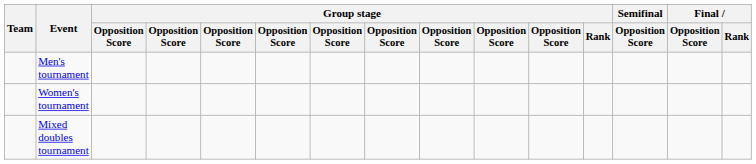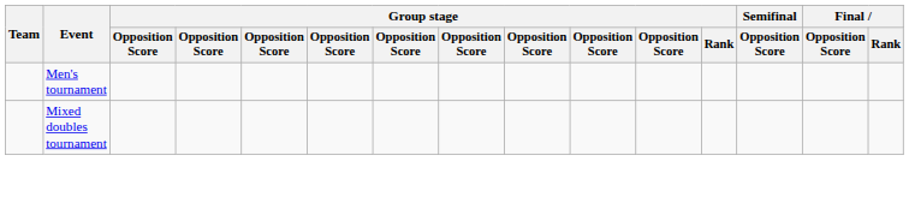- row: Women's tournament
